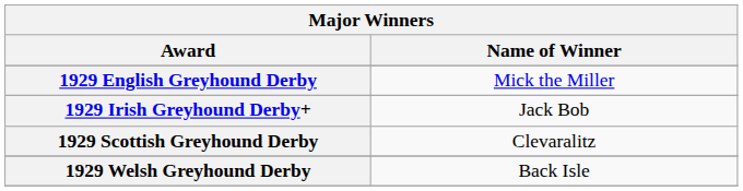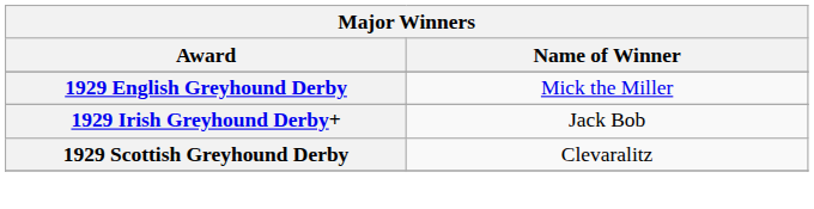- row: 1929 Welsh Greyhound Derby | Back Isle
